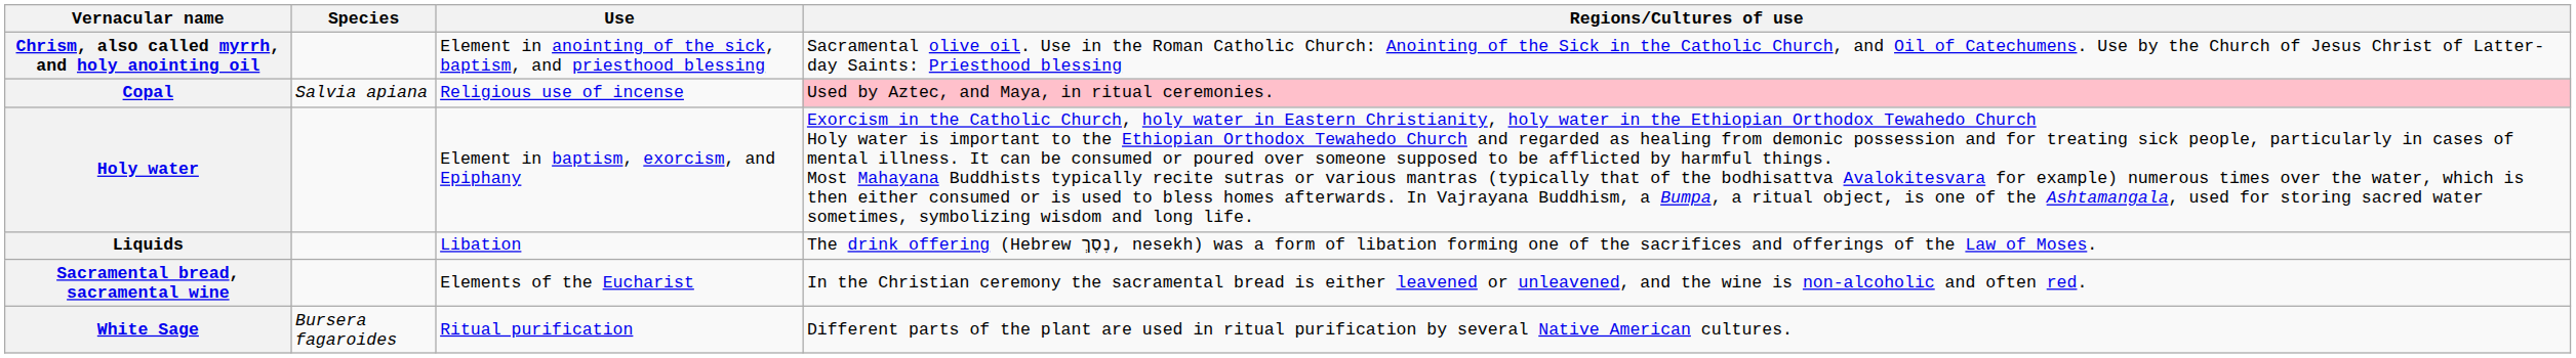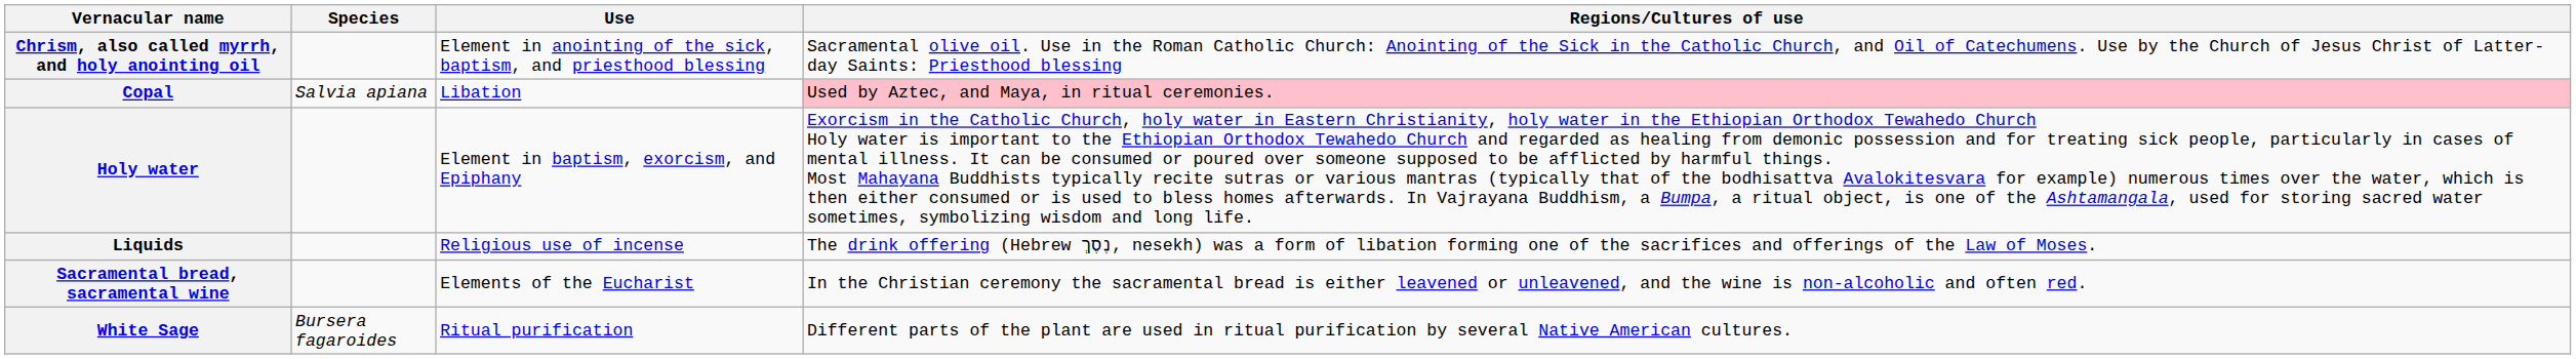Copal | Use: Religious use of incense -> Libation
Liquids | Use: Libation -> Religious use of incense
